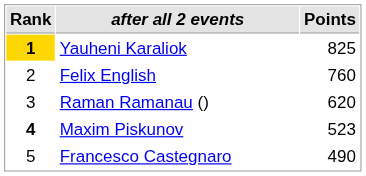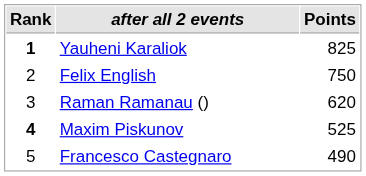Yauheni Karaliok | Rank: gold background -> no background
Felix English | Points: 760 -> 750
Maxim Piskunov | Points: 523 -> 525
